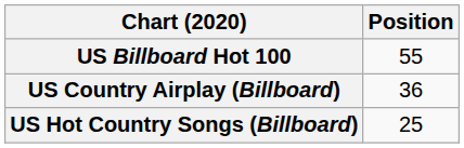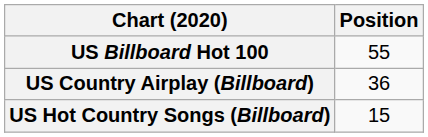US Hot Country Songs (Billboard) | Position: 25 -> 15
